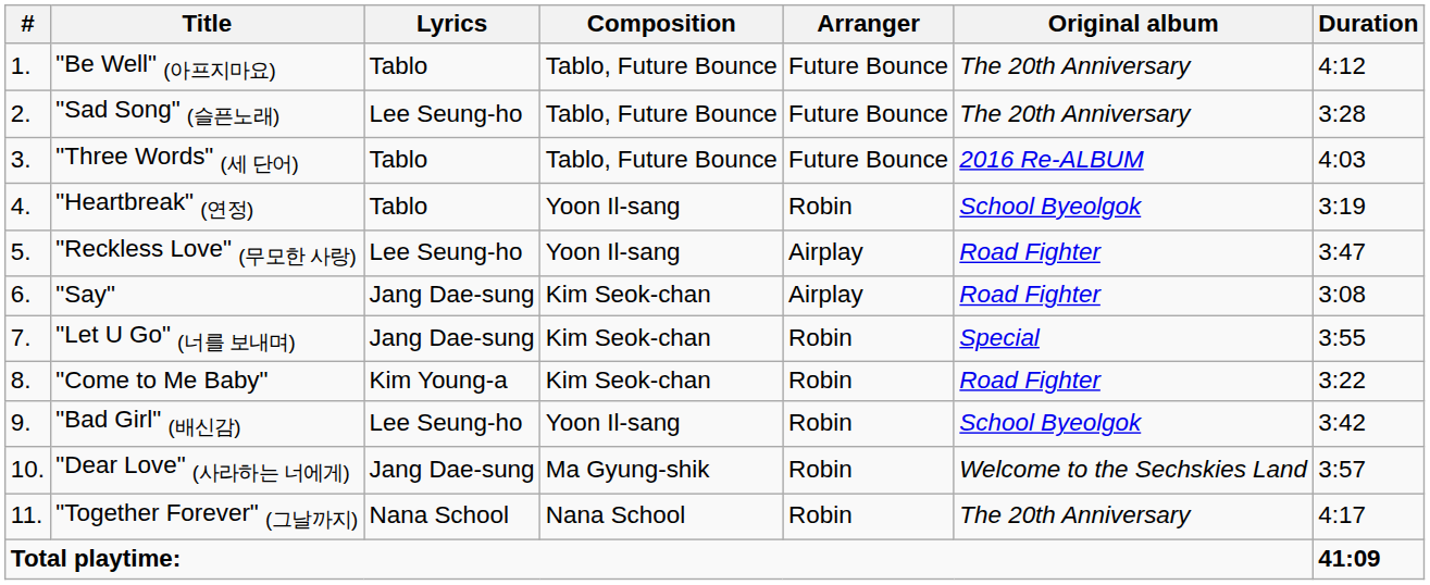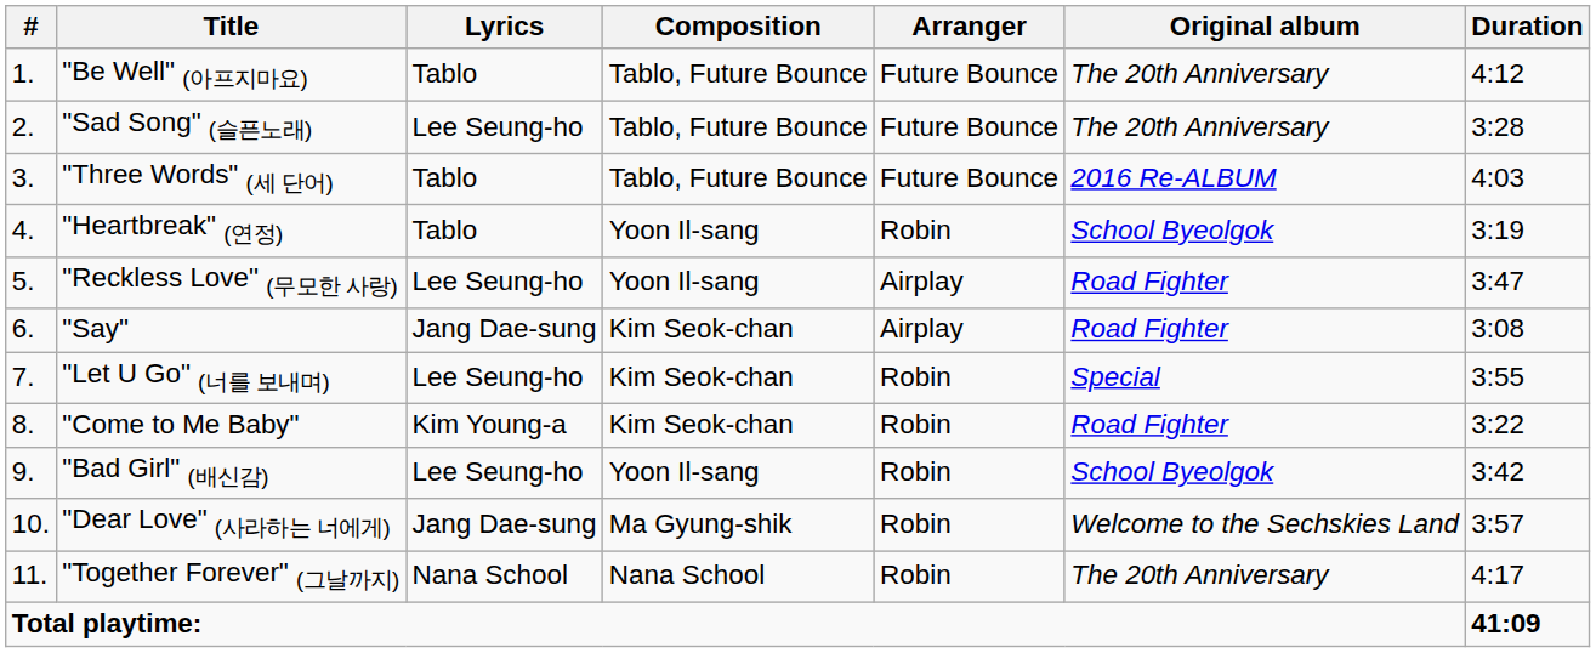"Let U Go" (너를 보내며) | Lyrics: Jang Dae-sung -> Lee Seung-ho
